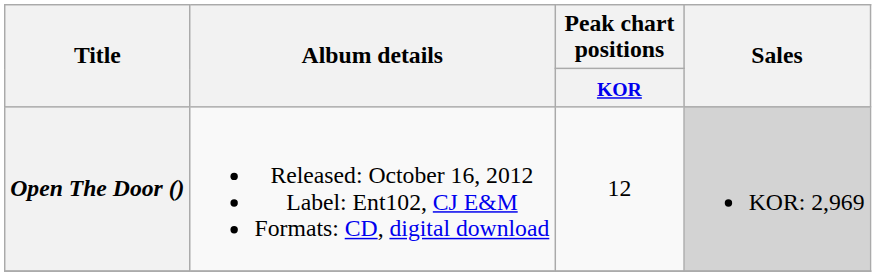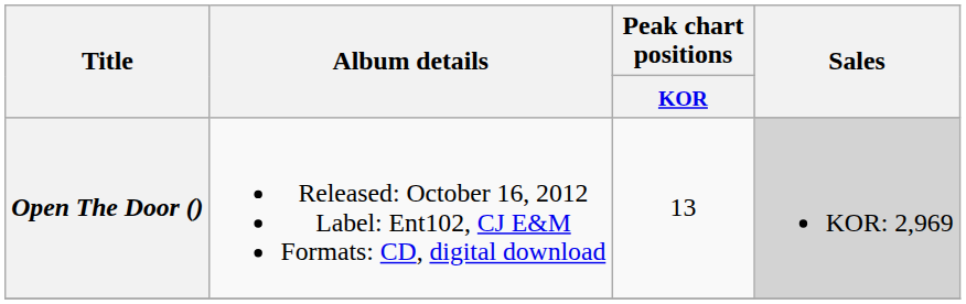Open The Door () | Peak chart positions / KOR: 12 -> 13
